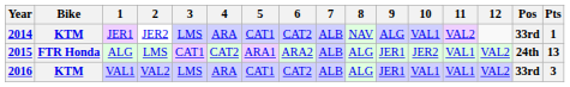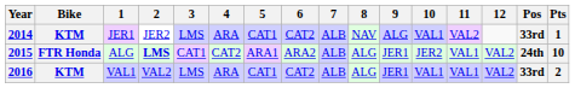2015 | 2: normal -> bold
2015 | Pts: 13 -> 10
2016 | Pts: 3 -> 2
